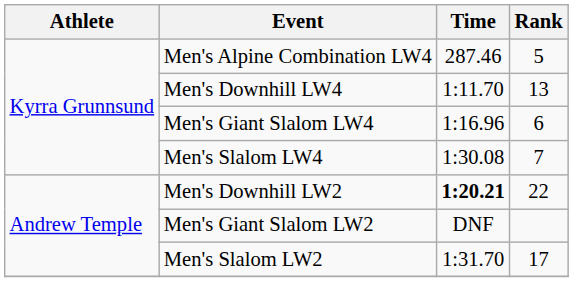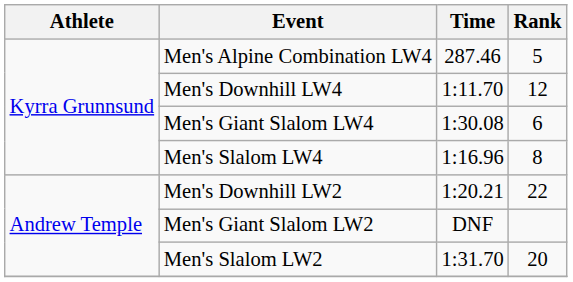Men's Downhill LW4 | Rank: 13 -> 12
Men's Giant Slalom LW4 | Time: 1:16.96 -> 1:30.08
Men's Slalom LW4 | Time: 1:30.08 -> 1:16.96
Men's Slalom LW4 | Rank: 7 -> 8
Men's Downhill LW2 | Time: bold -> normal
Men's Slalom LW2 | Rank: 17 -> 20
